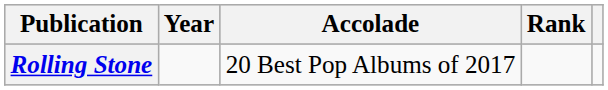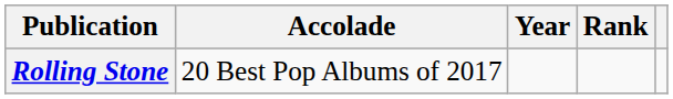columns swapped: Accolade <-> Year
